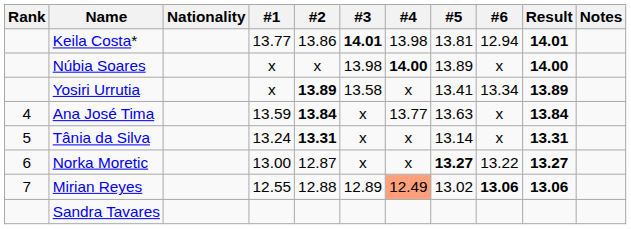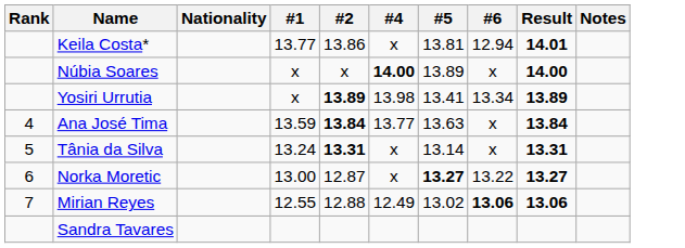- column: #3 | 14.01 | 13.98 | 13.58 | x | x | x | 12.89
Keila Costa* | #4: 13.98 -> x
Yosiri Urrutia | #4: x -> 13.98
Mirian Reyes | #4: lightsalmon background -> no background
